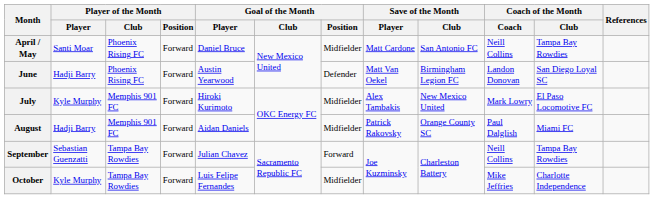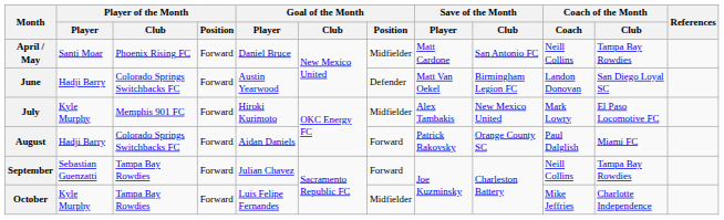June | Player of the Month / Club: Phoenix Rising FC -> Colorado Springs Switchbacks FC
August | Player of the Month / Club: Memphis 901 FC -> Colorado Springs Switchbacks FC
August | Goal of the Month / Position: Midfielder -> Forward
